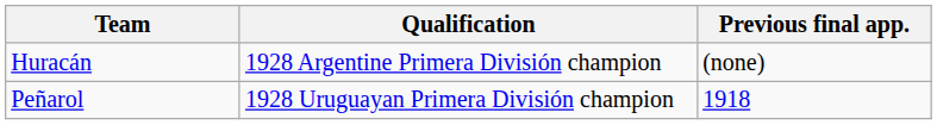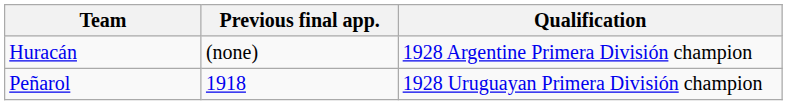columns swapped: Qualification <-> Previous final app.
